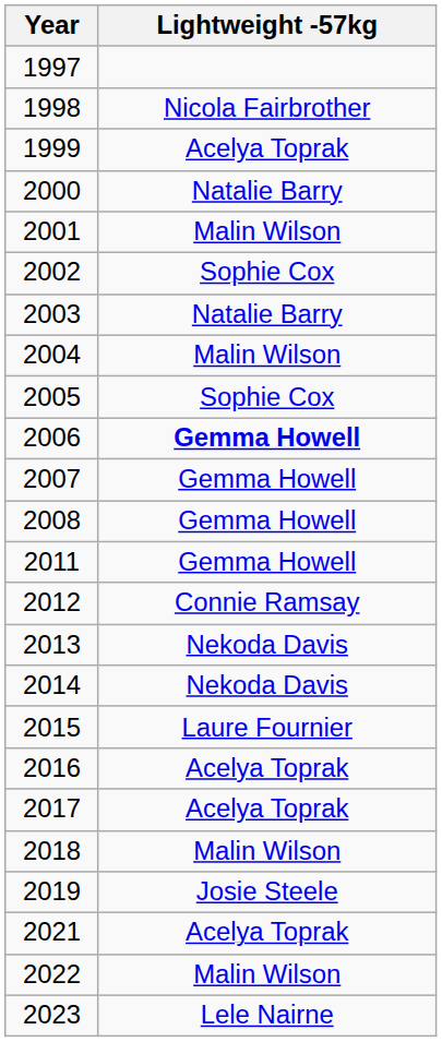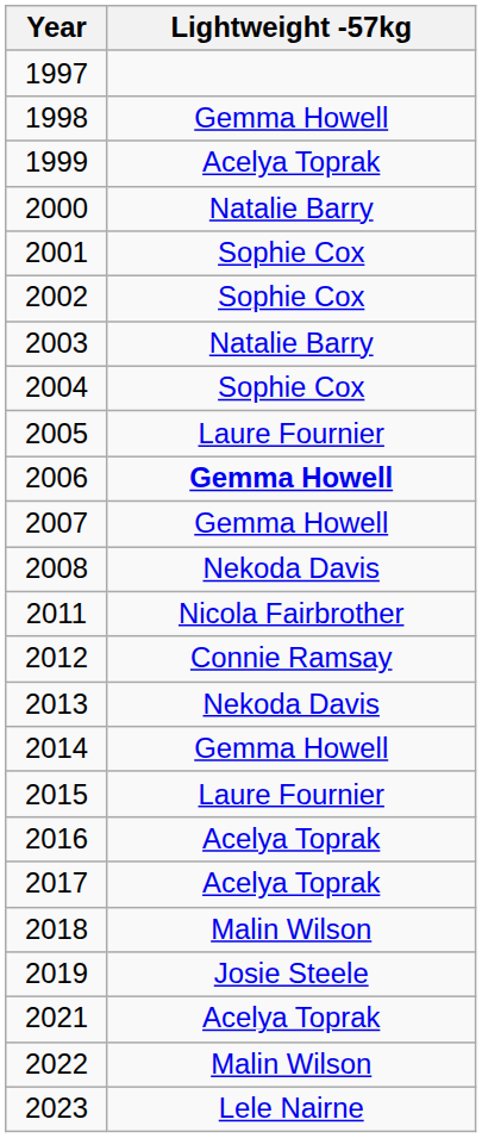1998 | Lightweight -57kg: Nicola Fairbrother -> Gemma Howell
2001 | Lightweight -57kg: Malin Wilson -> Sophie Cox
2004 | Lightweight -57kg: Malin Wilson -> Sophie Cox
2005 | Lightweight -57kg: Sophie Cox -> Laure Fournier
2008 | Lightweight -57kg: Gemma Howell -> Nekoda Davis
2011 | Lightweight -57kg: Gemma Howell -> Nicola Fairbrother
2014 | Lightweight -57kg: Nekoda Davis -> Gemma Howell
